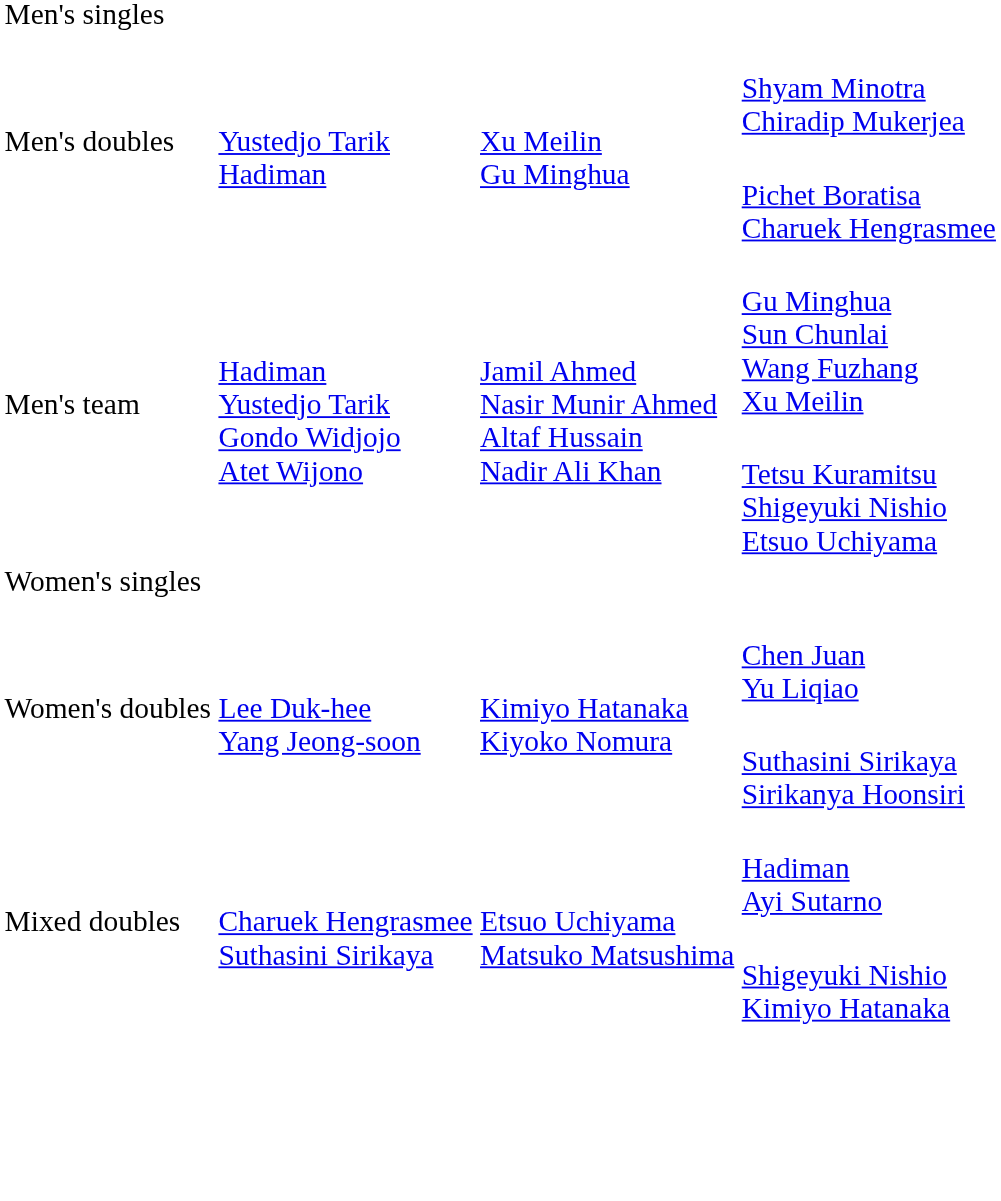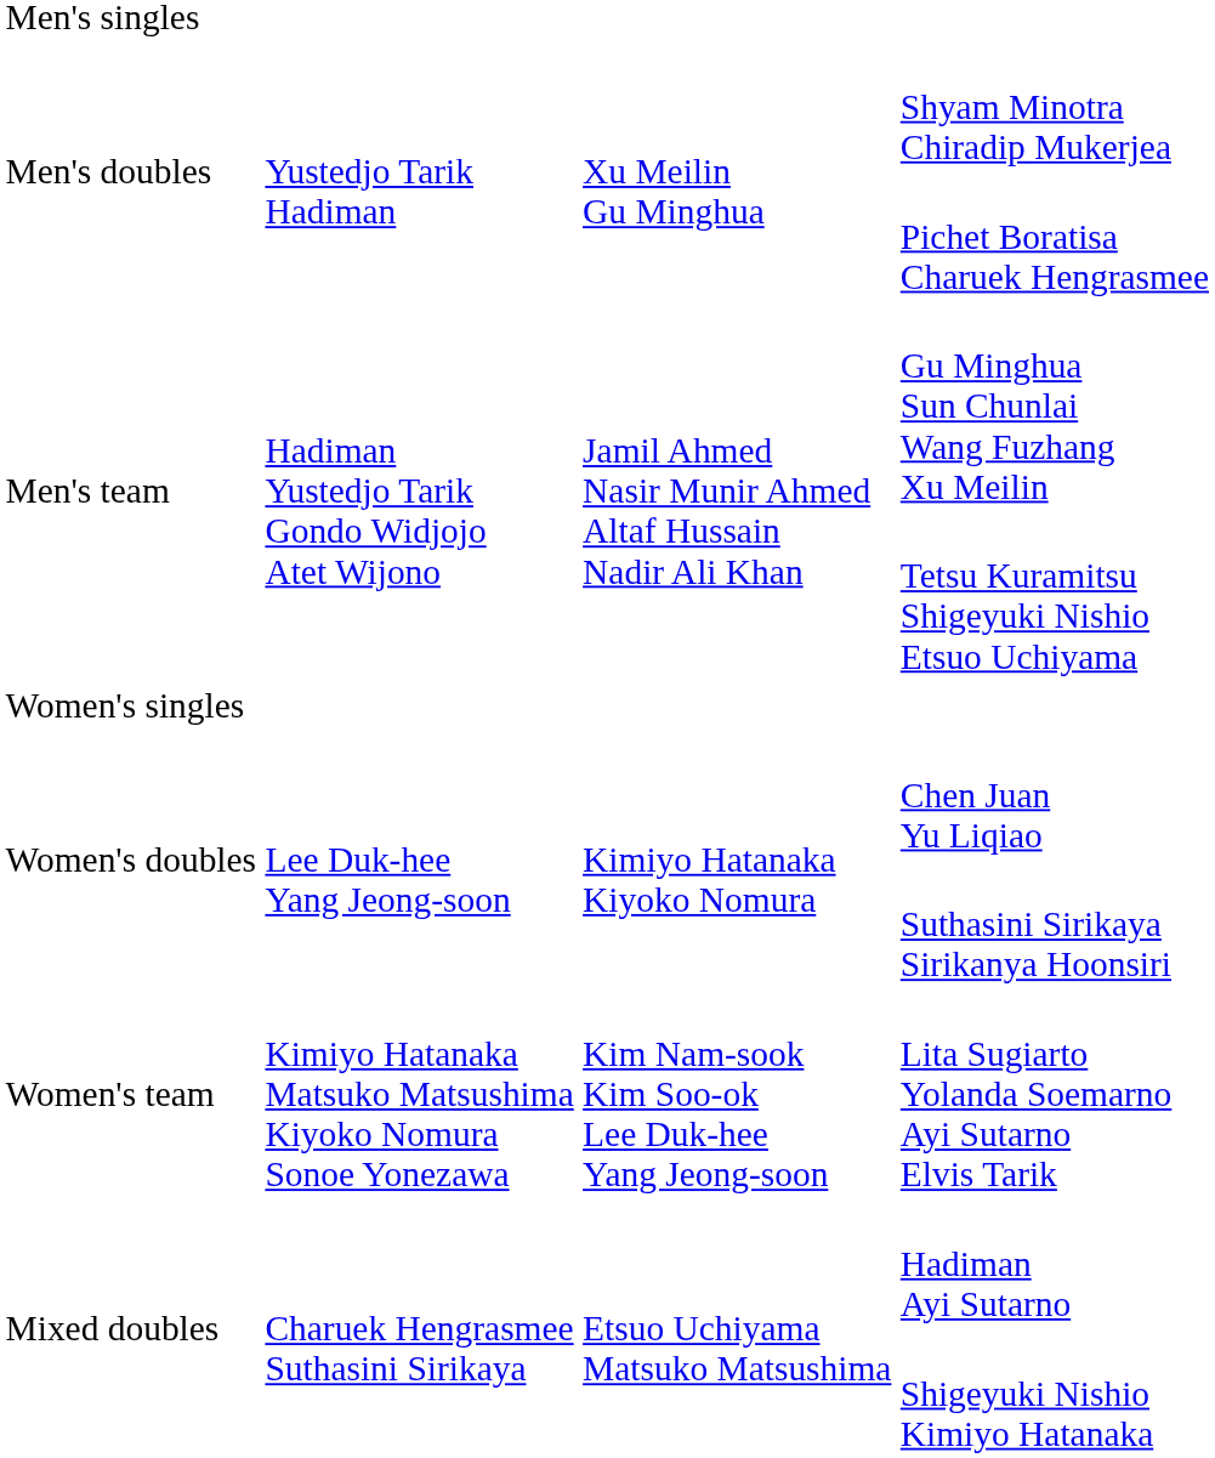+ row: Women's team | Kimiyo Hatanaka Matsuko Matsushima Kiyoko Nomura Sonoe Yonezawa | Kim Nam-sook Kim Soo-ok Lee Duk-hee Yang Jeong-soon | Lita Sugiarto Yolanda Soemarno Ayi Sutarno Elvis Tarik
